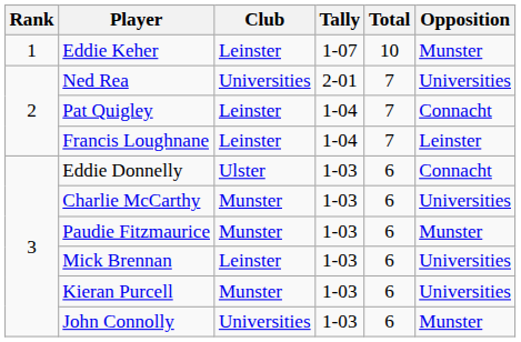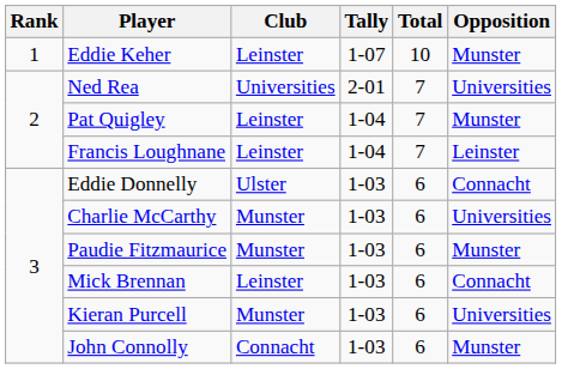Pat Quigley | Opposition: Connacht -> Munster
Mick Brennan | Opposition: Universities -> Connacht
John Connolly | Club: Universities -> Connacht
